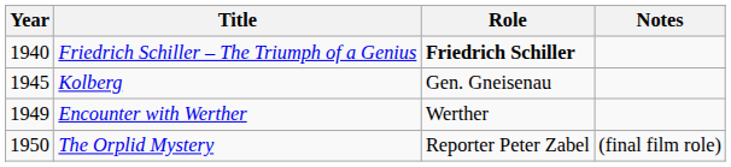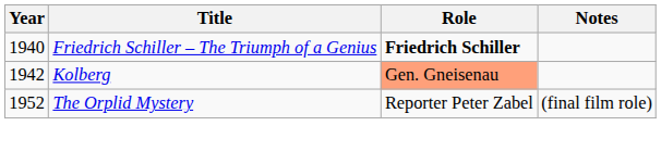Kolberg | Year: 1945 -> 1942
Kolberg | Role: no background -> lightsalmon background
- row: 1949 | Encounter with Werther | Werther
The Orplid Mystery | Year: 1950 -> 1952
